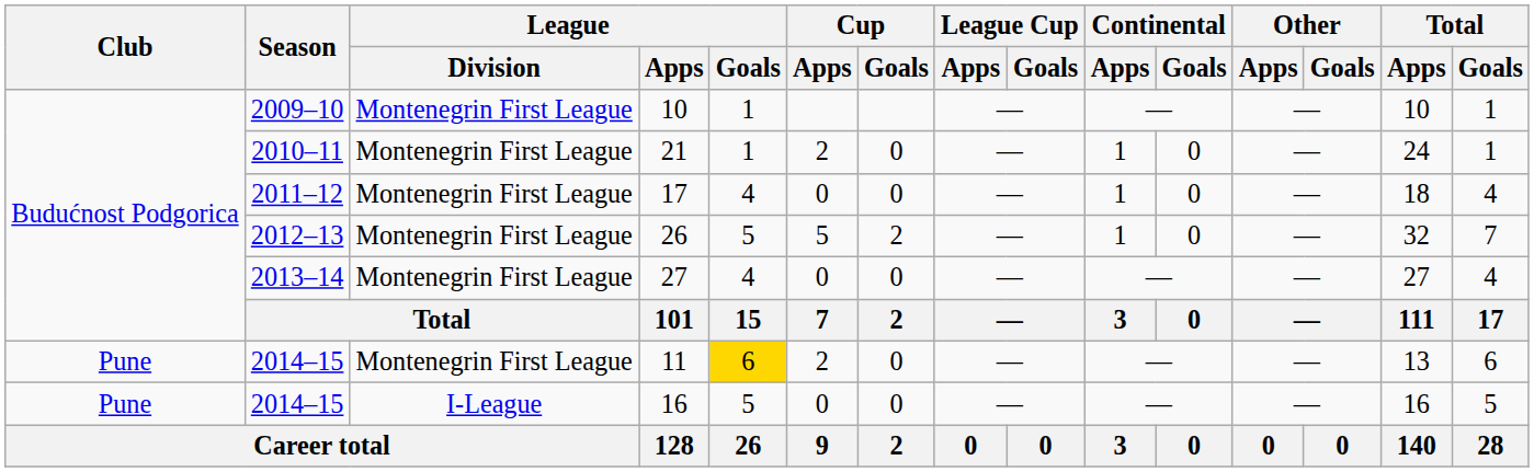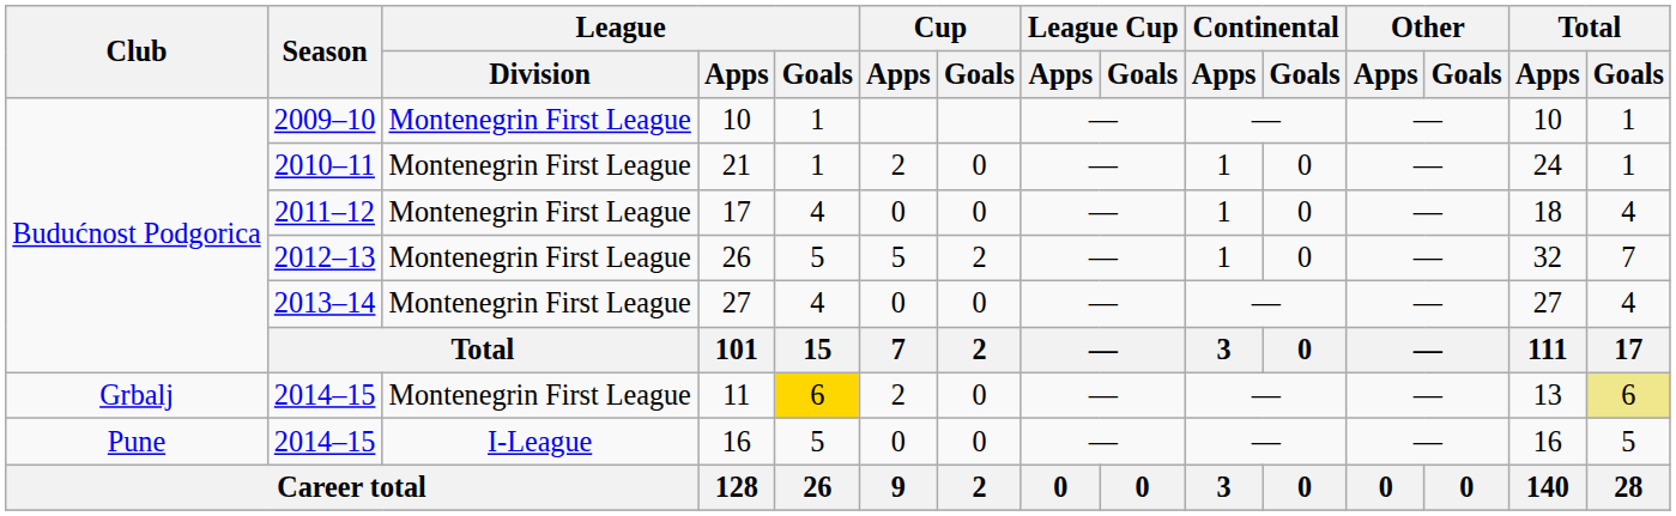11 | Club: Pune -> Grbalj
11 | Total / Goals: no background -> khaki background
